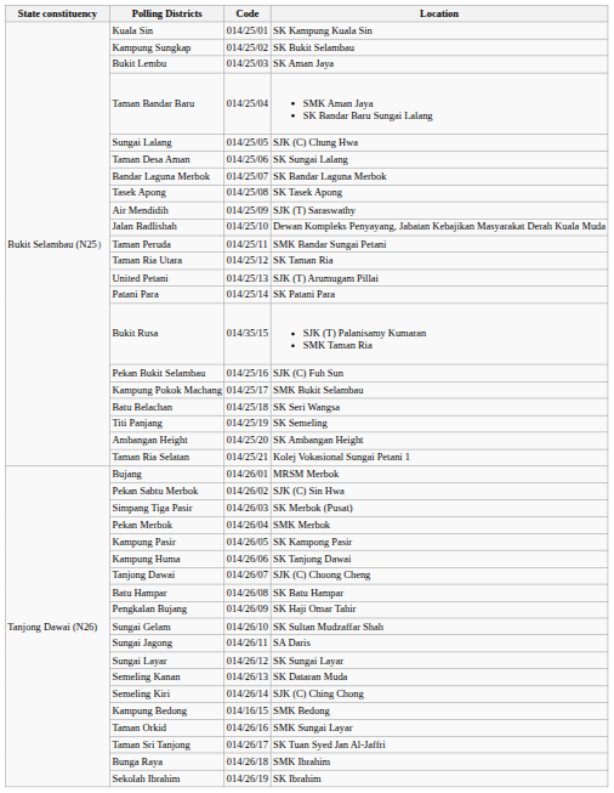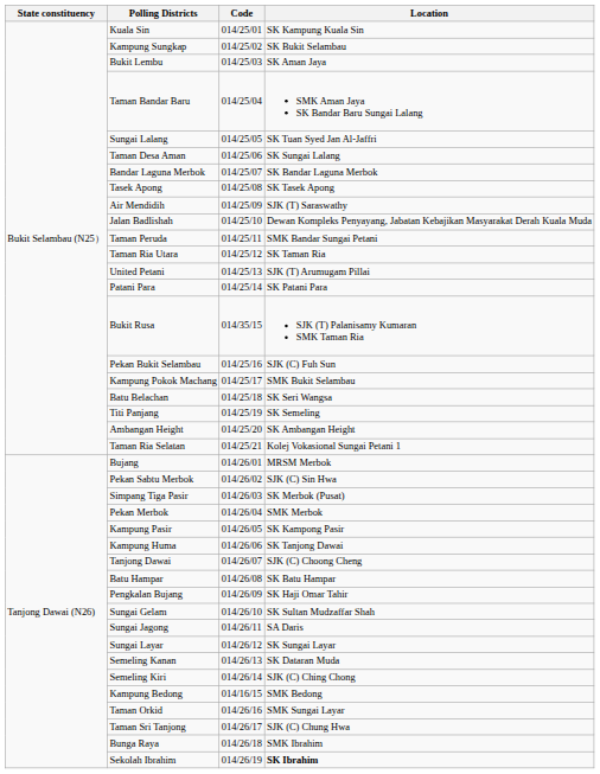Sungai Lalang | Location: SJK (C) Chung Hwa -> SK Tuan Syed Jan Al-Jaffri
Taman Sri Tanjong | Location: SK Tuan Syed Jan Al-Jaffri -> SJK (C) Chung Hwa
Sekolah Ibrahim | Location: normal -> bold
